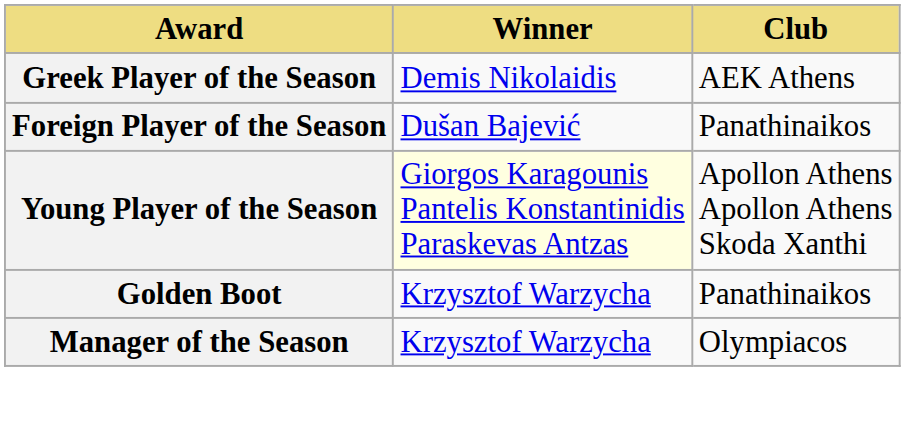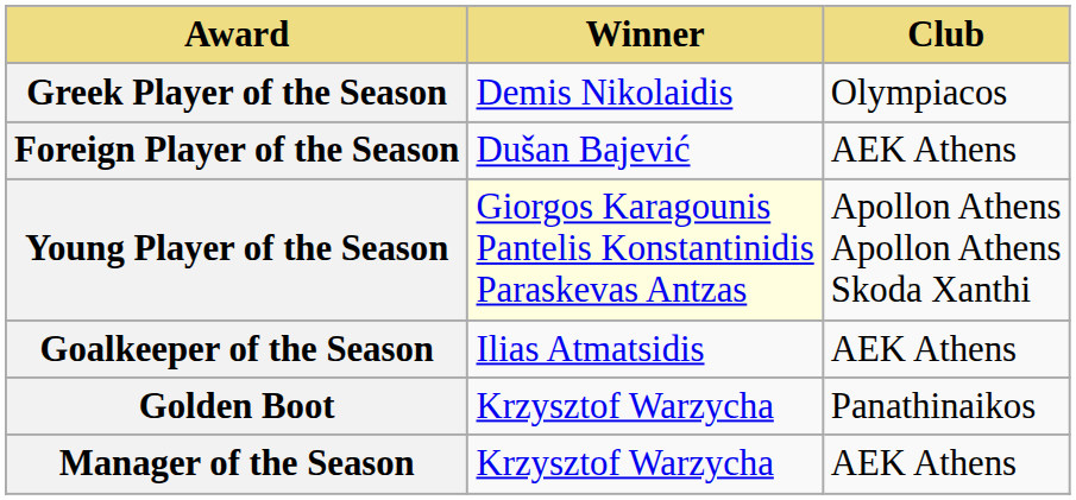Greek Player of the Season | Club: AEK Athens -> Olympiacos
Foreign Player of the Season | Club: Panathinaikos -> AEK Athens
+ row: Goalkeeper of the Season | Ilias Atmatsidis | AEK Athens
Manager of the Season | Club: Olympiacos -> AEK Athens
